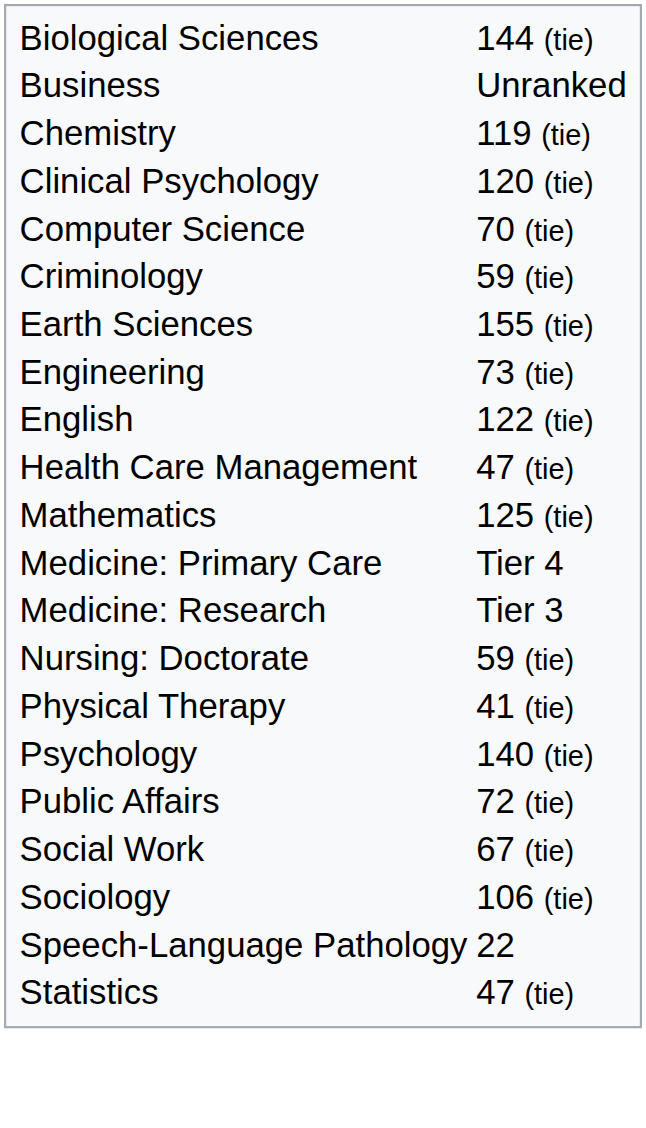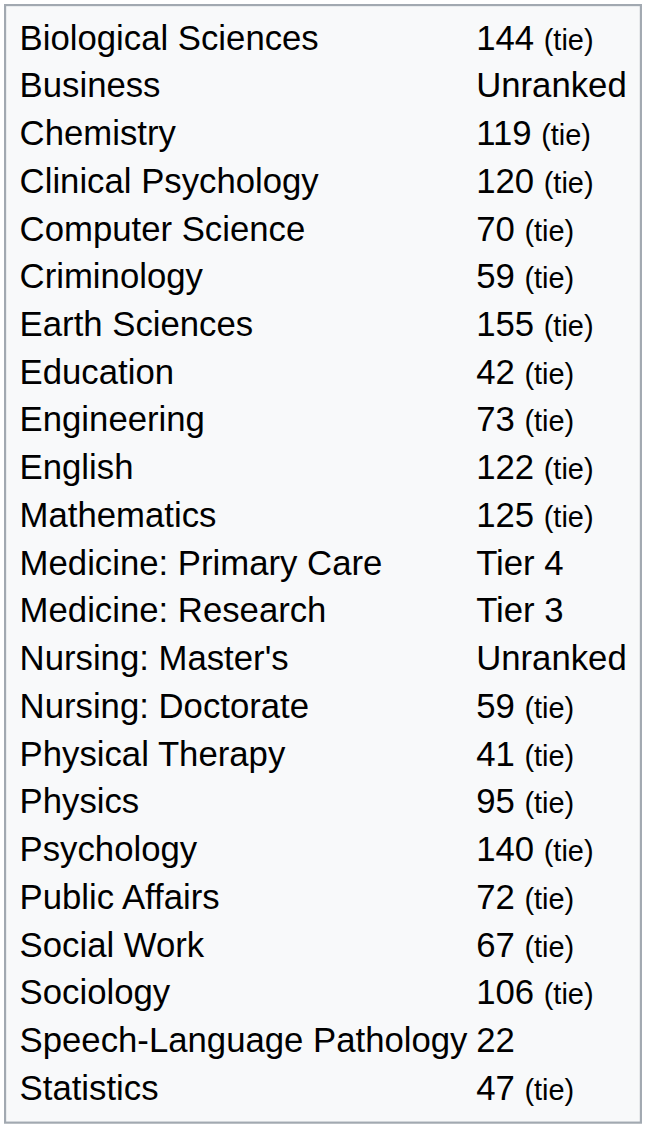+ row: Education | 42 (tie)
- row: Health Care Management | 47 (tie)
+ row: Nursing: Master's | Unranked
+ row: Physics | 95 (tie)
